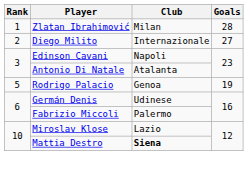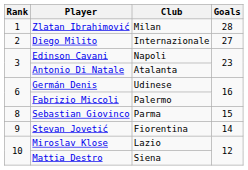- row: 5 | Rodrigo Palacio | Genoa | 19
+ row: 8 | Sebastian Giovinco | Parma | 15
+ row: 9 | Stevan Jovetić | Fiorentina | 14
Mattia Destro | Club: bold -> normal
